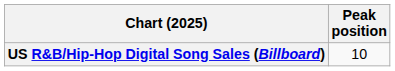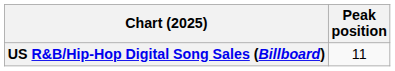US R&B/Hip-Hop Digital Song Sales (Billboard) | Peak position: 10 -> 11
